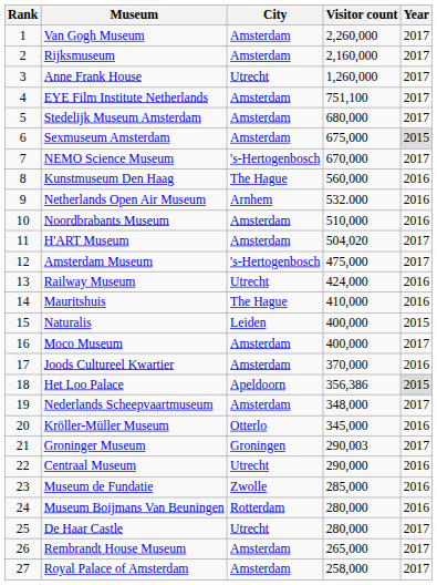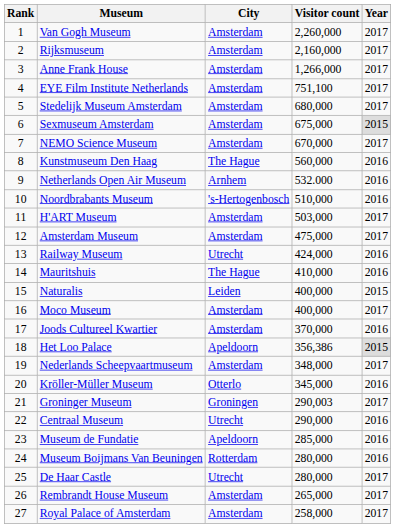Anne Frank House | City: Utrecht -> Amsterdam
Anne Frank House | Visitor count: 1,260,000 -> 1,266,000
NEMO Science Museum | City: 's-Hertogenbosch -> Amsterdam
Noordbrabants Museum | City: Amsterdam -> 's-Hertogenbosch
H'ART Museum | Visitor count: 504,020 -> 503,000
Amsterdam Museum | City: 's-Hertogenbosch -> Amsterdam
Museum de Fundatie | City: Zwolle -> Apeldoorn
